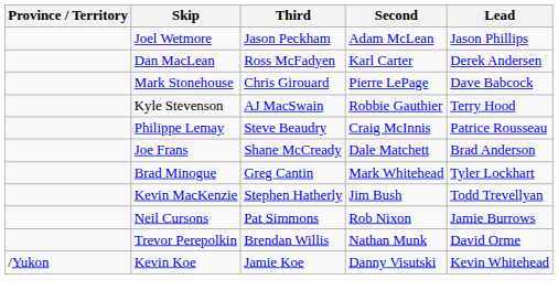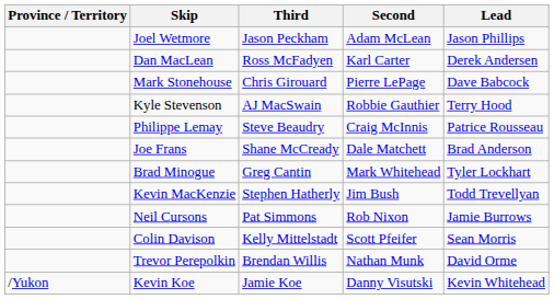+ row: Colin Davison | Kelly Mittelstadt | Scott Pfeifer | Sean Morris
